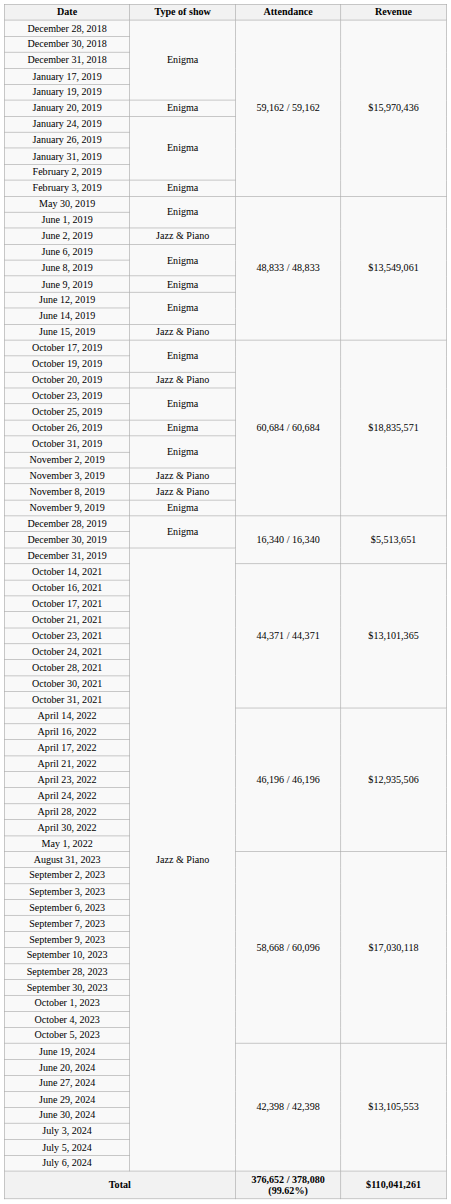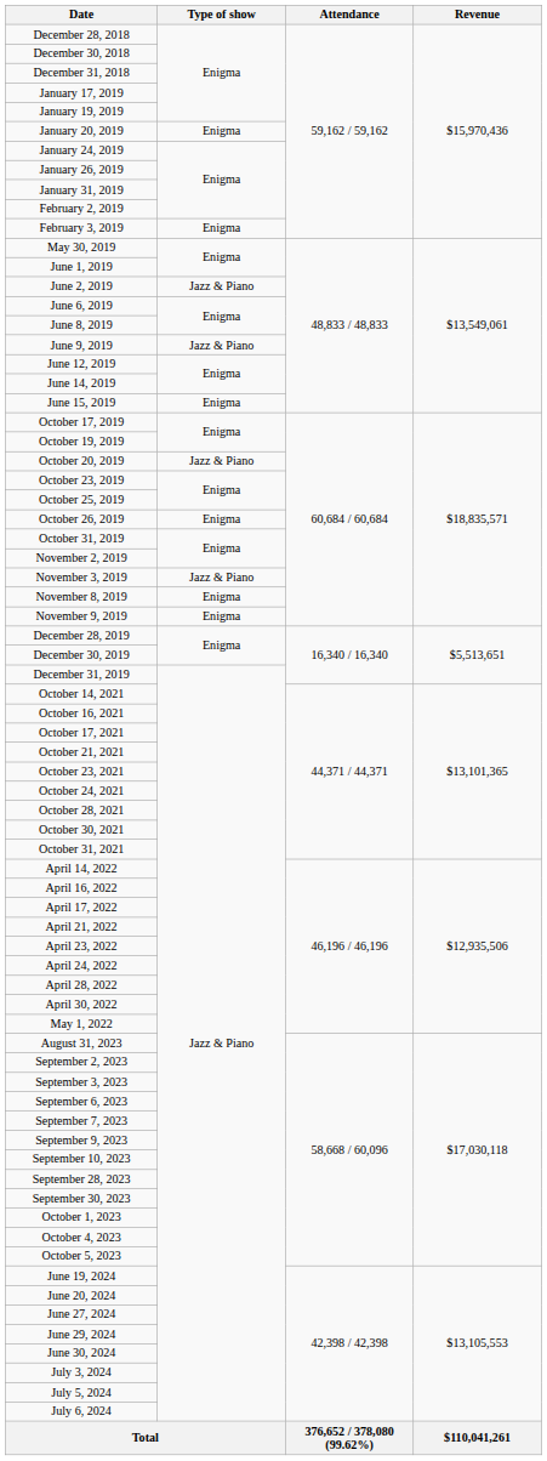June 9, 2019 | Type of show: Enigma -> Jazz & Piano
June 15, 2019 | Type of show: Jazz & Piano -> Enigma
November 8, 2019 | Type of show: Jazz & Piano -> Enigma
